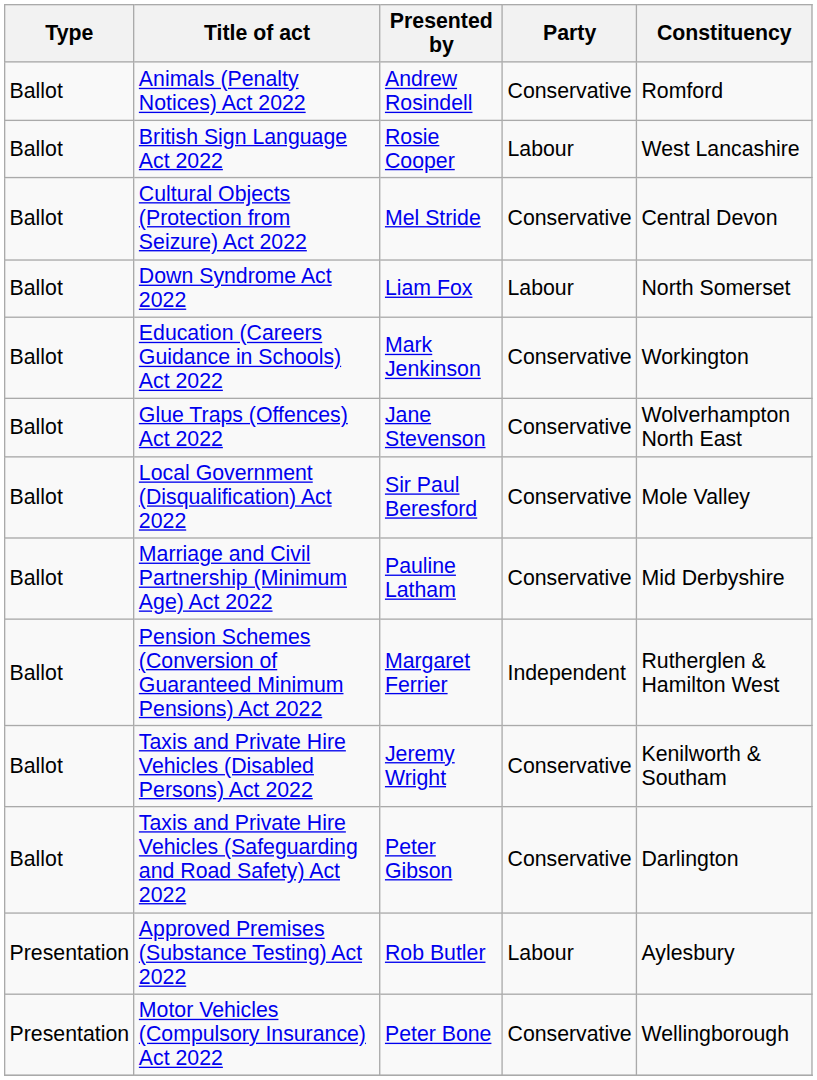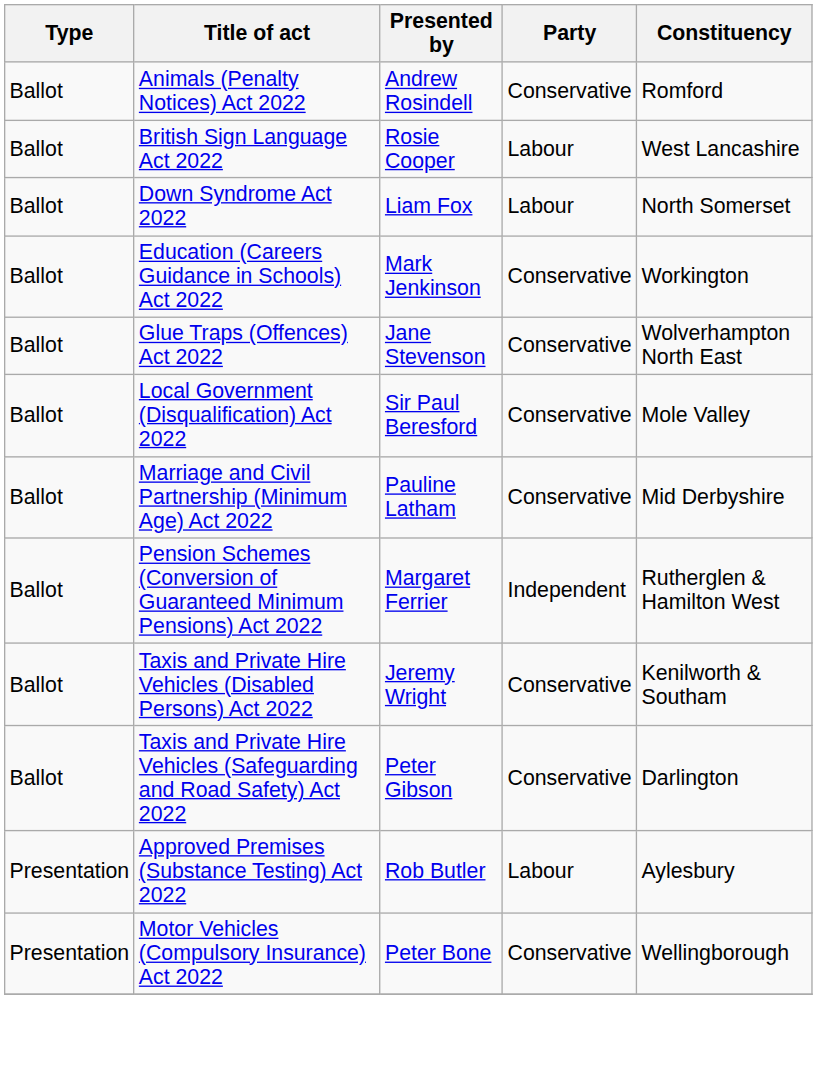- row: Ballot | Cultural Objects (Protection from Seizure) Act 2022 | Mel Stride | Conservative | Central Devon
